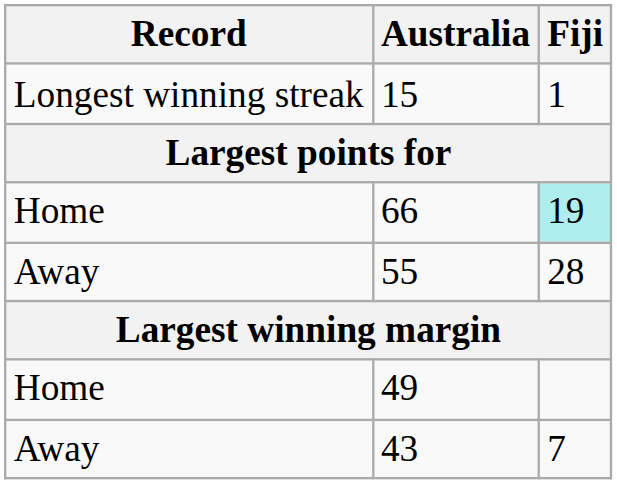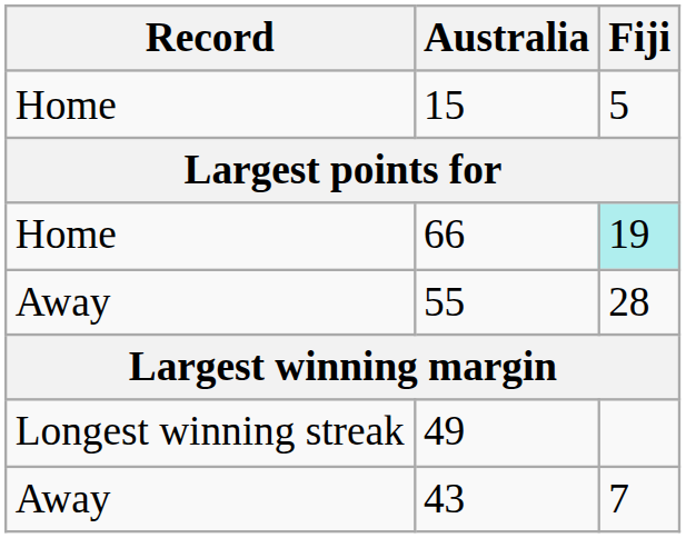15 | Record: Longest winning streak -> Home
15 | Fiji: 1 -> 5
49 | Record: Home -> Longest winning streak
